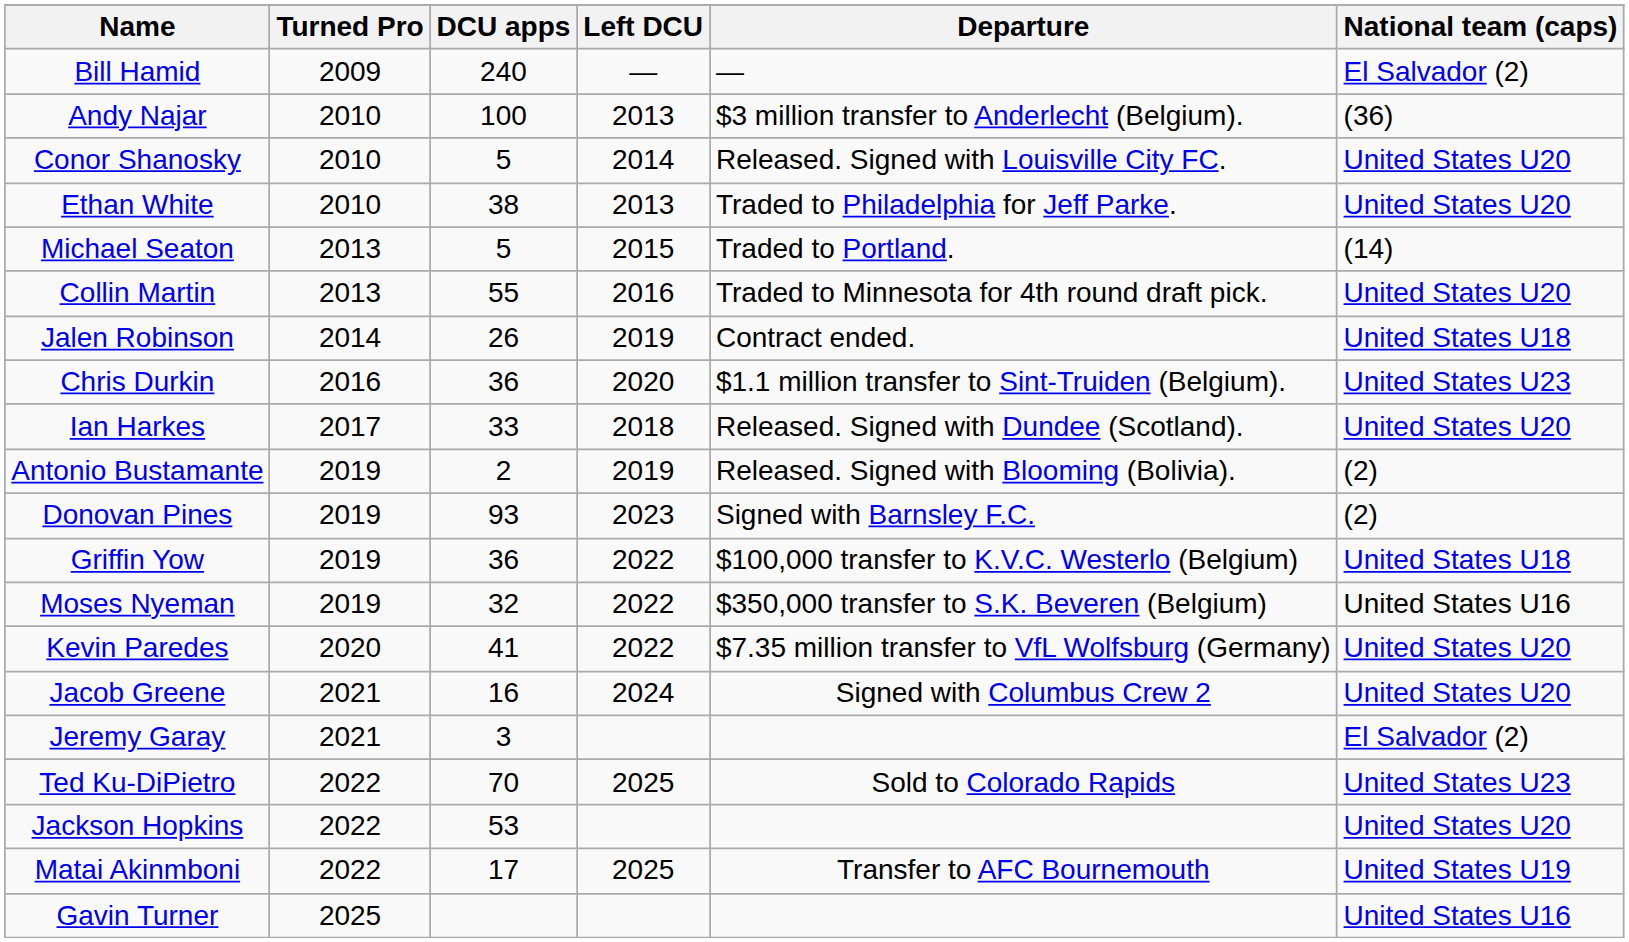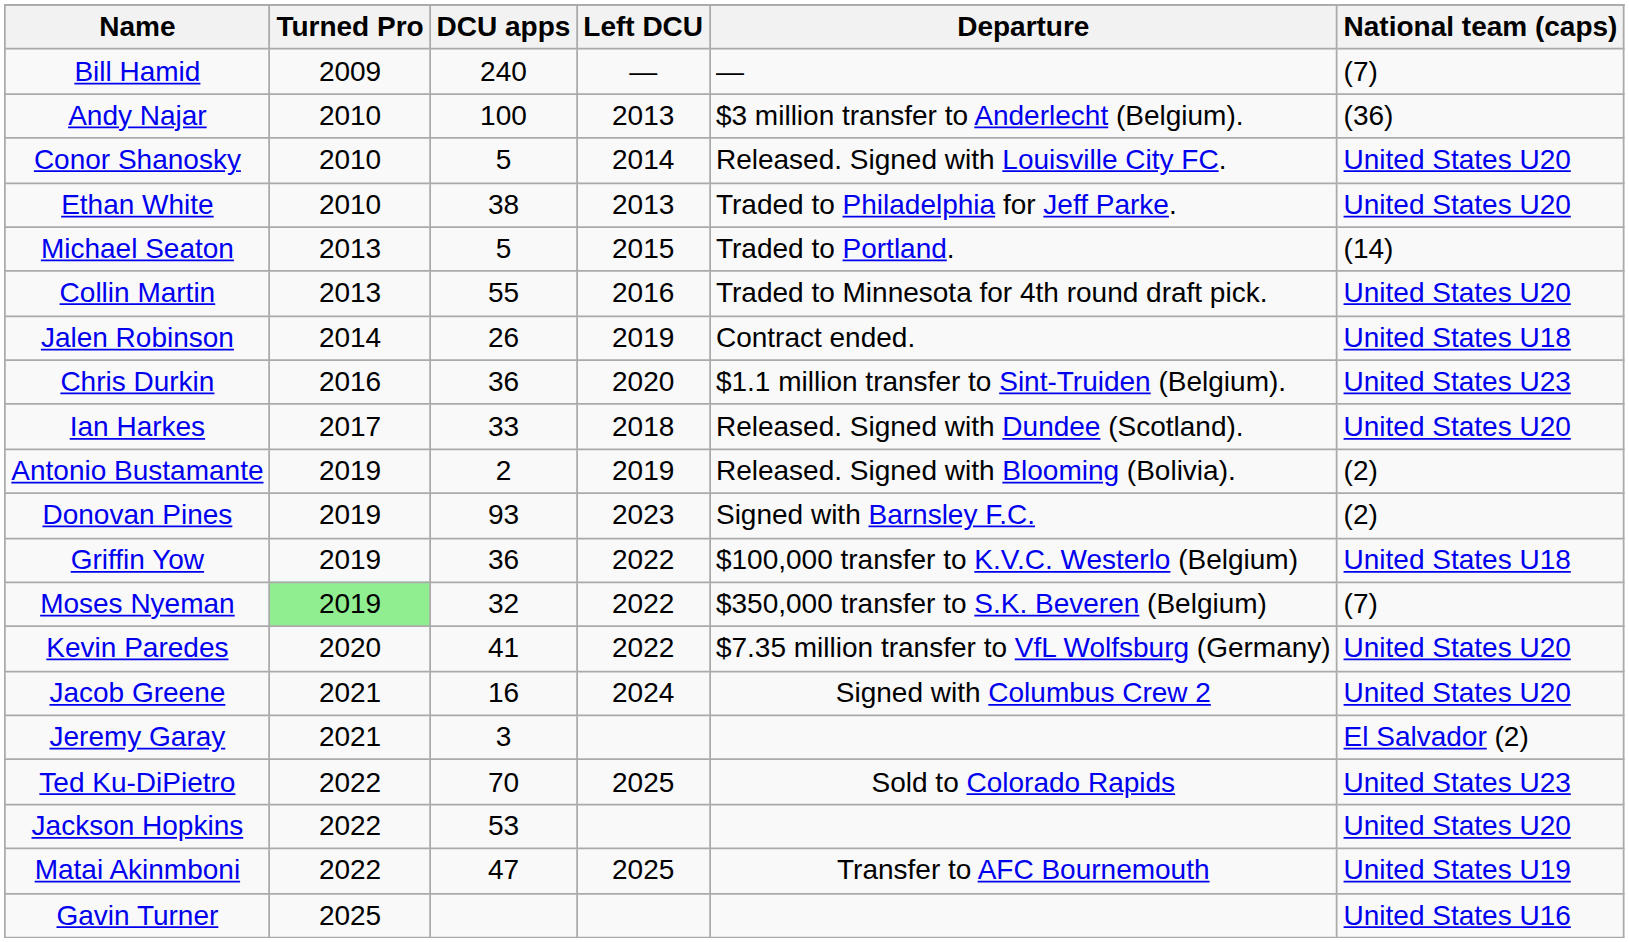Bill Hamid | National team (caps): El Salvador (2) -> (7)
Moses Nyeman | Turned Pro: no background -> lightgreen background
Moses Nyeman | National team (caps): United States U16 -> (7)
Matai Akinmboni | DCU apps: 17 -> 47
